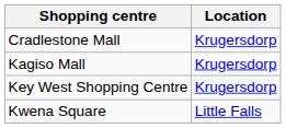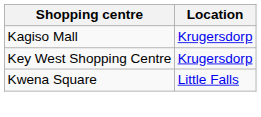- row: Cradlestone Mall | Krugersdorp
